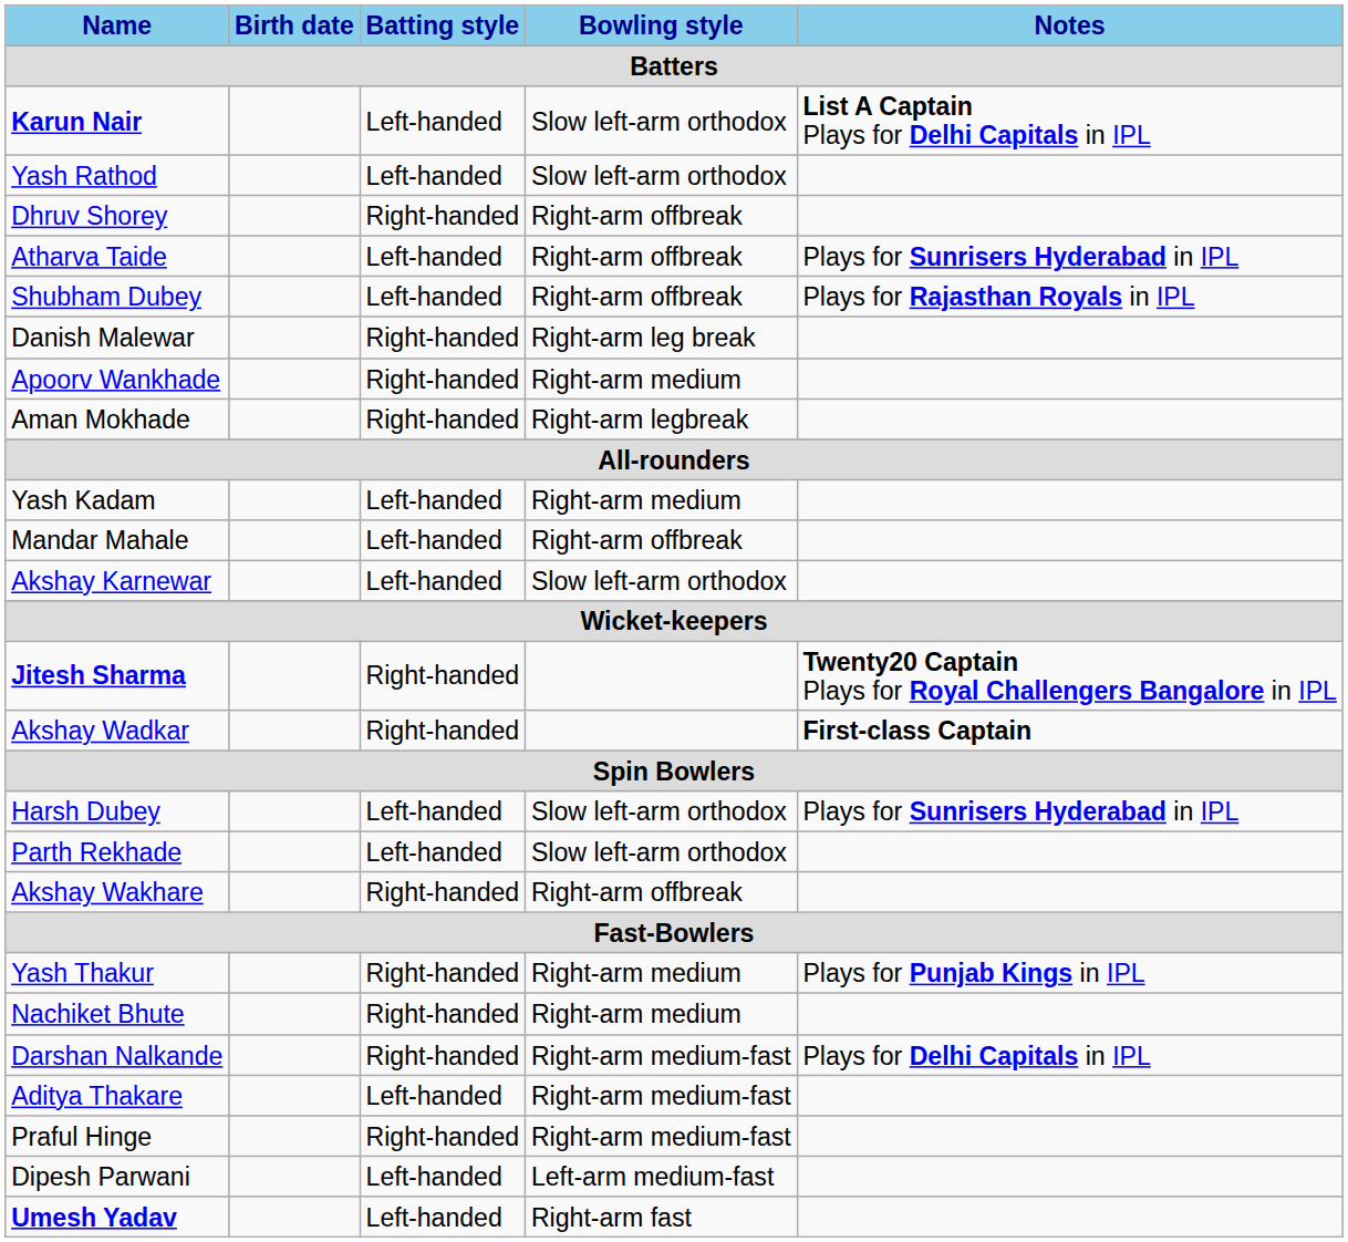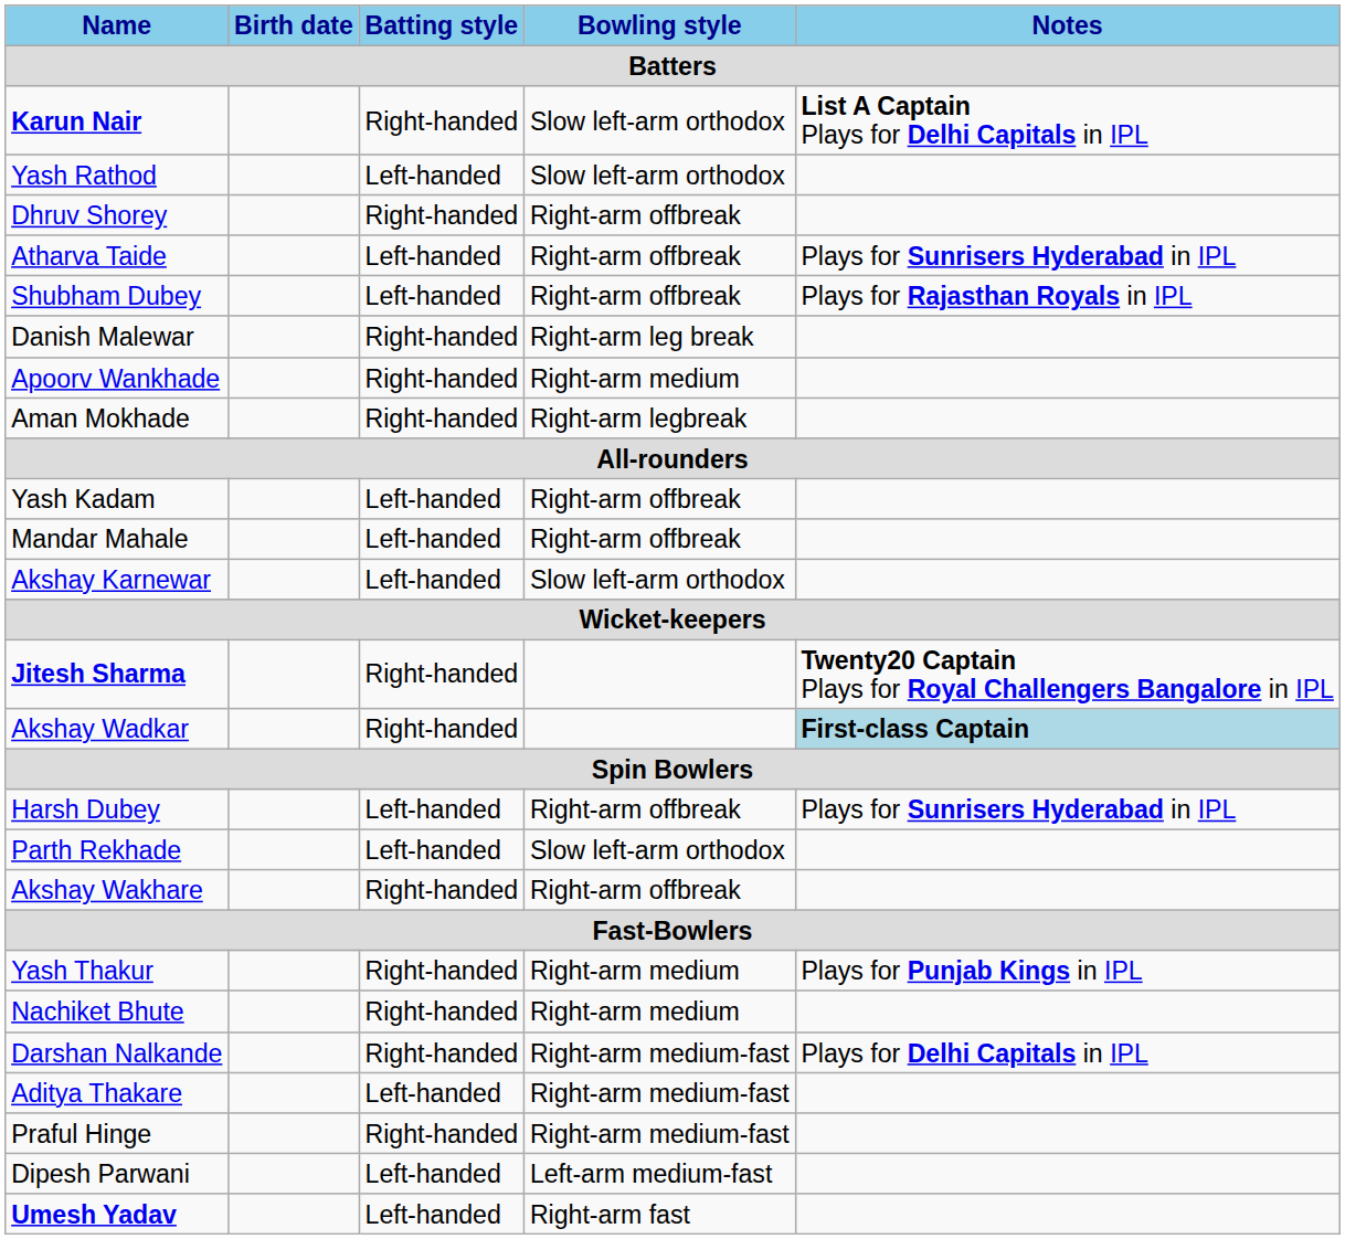Karun Nair | Batting style: Left-handed -> Right-handed
Yash Kadam | Bowling style: Right-arm medium -> Right-arm offbreak
Akshay Wadkar | Notes: no background -> lightblue background
Harsh Dubey | Bowling style: Slow left-arm orthodox -> Right-arm offbreak
